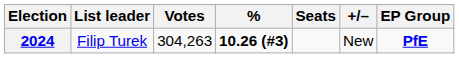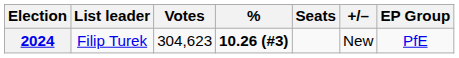2024 | Votes: 304,263 -> 304,623
2024 | EP Group: bold -> normal
